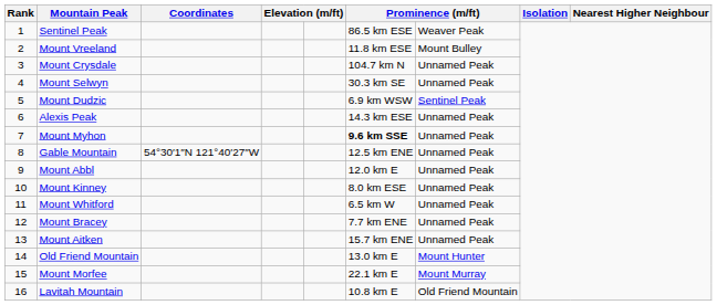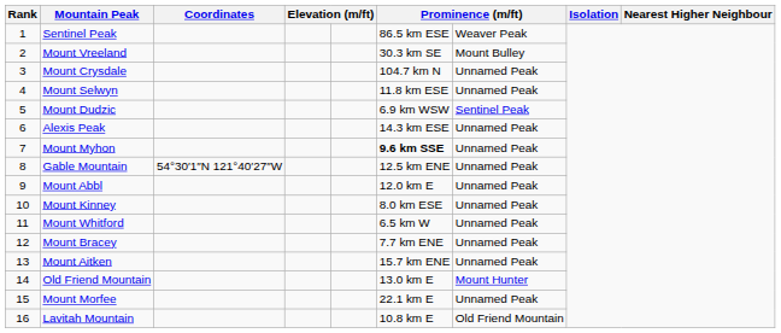Mount Vreeland | column 6: 11.8 km ESE -> 30.3 km SE
Mount Selwyn | column 6: 30.3 km SE -> 11.8 km ESE
Mount Morfee | column 7: Mount Murray -> Unnamed Peak
